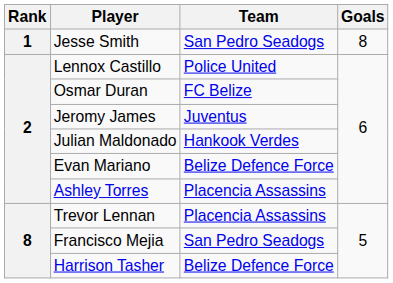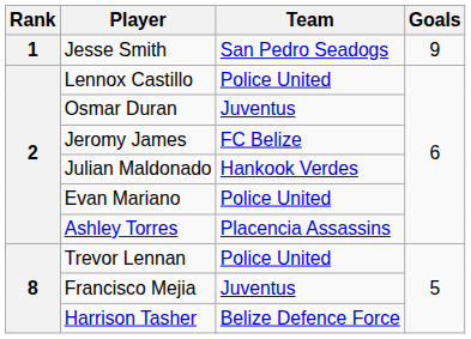Jesse Smith | Goals: 8 -> 9
Osmar Duran | Team: FC Belize -> Juventus
Jeromy James | Team: Juventus -> FC Belize
Evan Mariano | Team: Belize Defence Force -> Police United
Trevor Lennan | Team: Placencia Assassins -> Police United
Francisco Mejia | Team: San Pedro Seadogs -> Juventus
